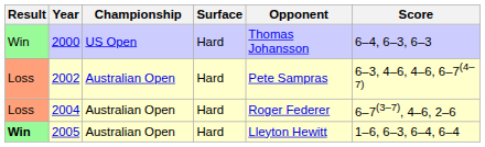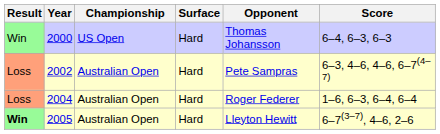2004 | Score: 6–7(3–7), 4–6, 2–6 -> 1–6, 6–3, 6–4, 6–4
2005 | Score: 1–6, 6–3, 6–4, 6–4 -> 6–7(3–7), 4–6, 2–6
